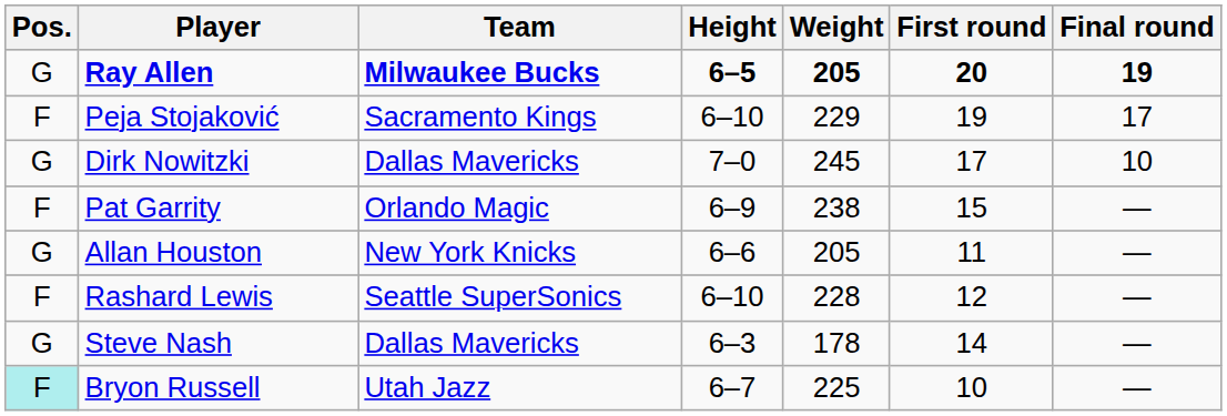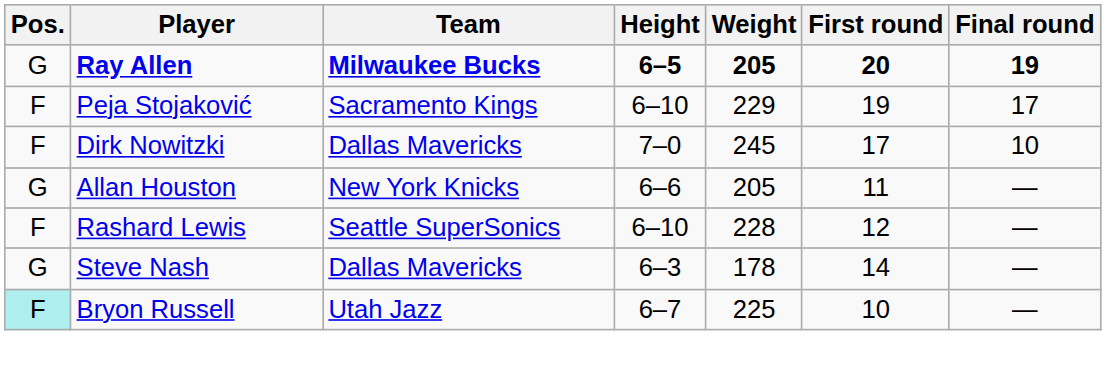Dirk Nowitzki | Pos.: G -> F
- row: F | Pat Garrity | Orlando Magic | 6–9 | 238 | 15 | —
